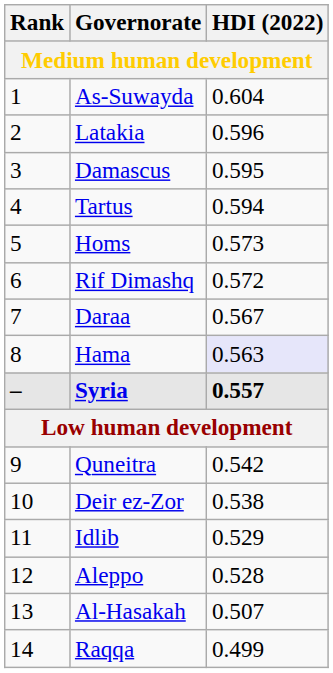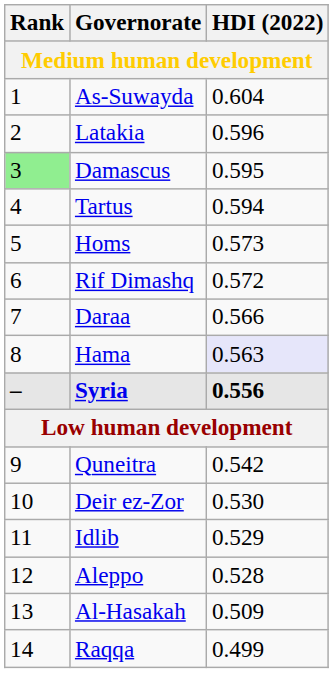Damascus | Rank: no background -> lightgreen background
Daraa | HDI (2022): 0.567 -> 0.566
Syria | HDI (2022): 0.557 -> 0.556
Deir ez-Zor | HDI (2022): 0.538 -> 0.530
Al-Hasakah | HDI (2022): 0.507 -> 0.509
